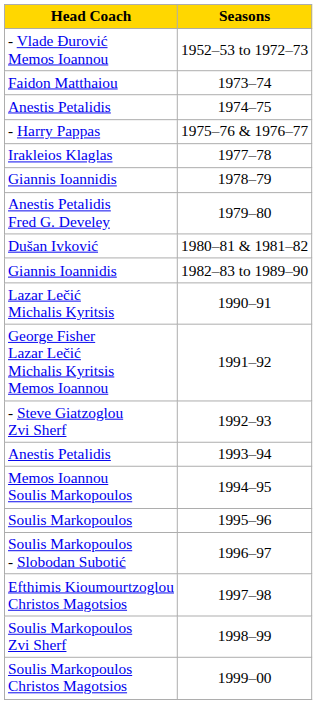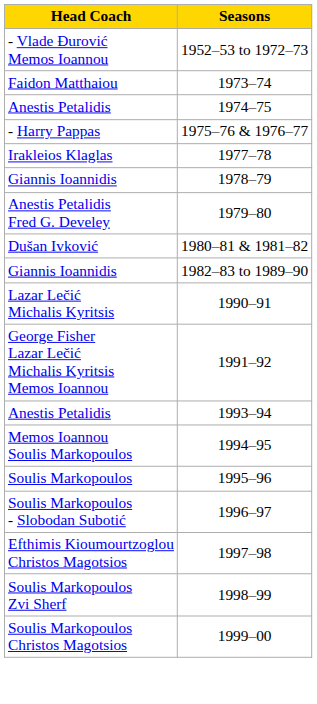- row: - Steve Giatzoglou Zvi Sherf | 1992–93
